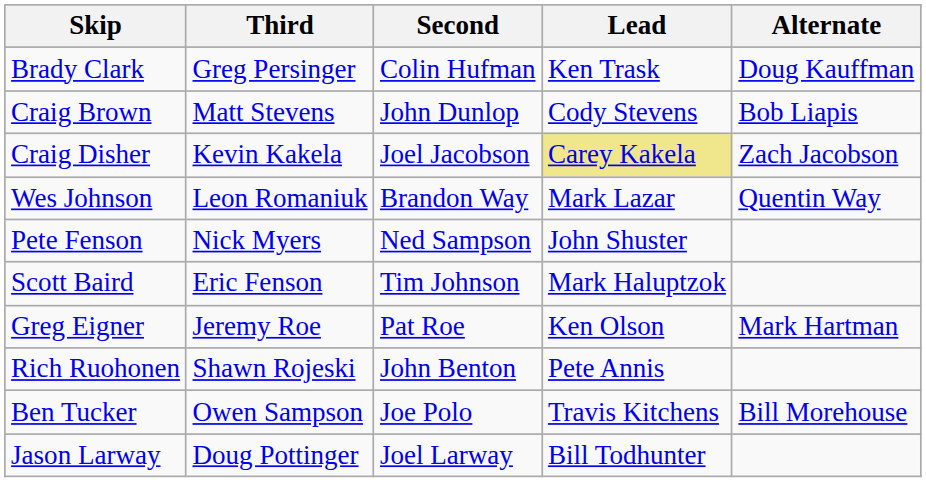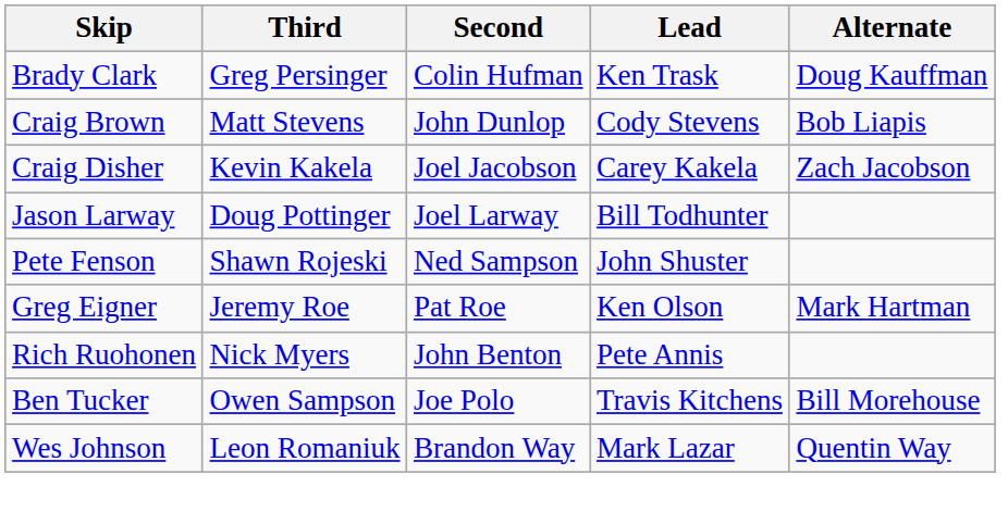Craig Disher | Lead: khaki background -> no background
rows swapped: Jason Larway <-> Wes Johnson
Pete Fenson | Third: Nick Myers -> Shawn Rojeski
- row: Scott Baird | Eric Fenson | Tim Johnson | Mark Haluptzok
Rich Ruohonen | Third: Shawn Rojeski -> Nick Myers
